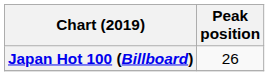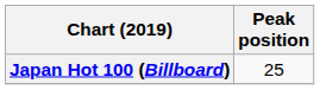Japan Hot 100 (Billboard) | Peak position: 26 -> 25
